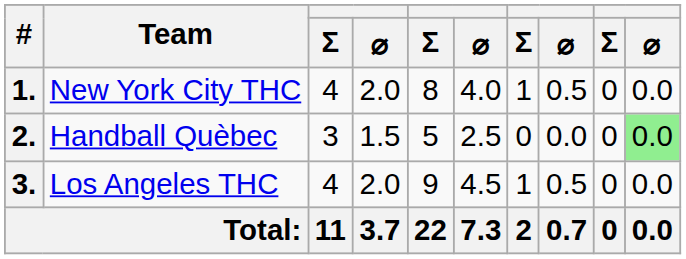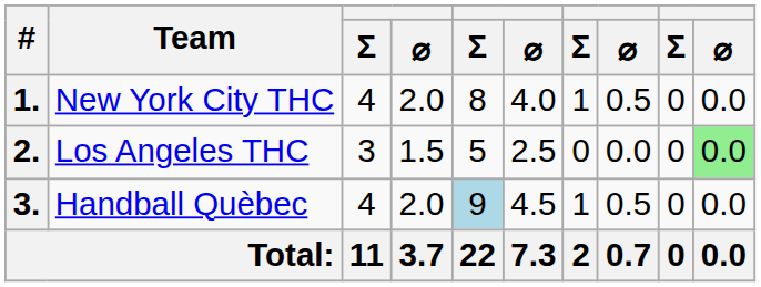2. | Team: Handball Quèbec -> Los Angeles THC
3. | Team: Los Angeles THC -> Handball Quèbec
3. | column 5: no background -> lightblue background
